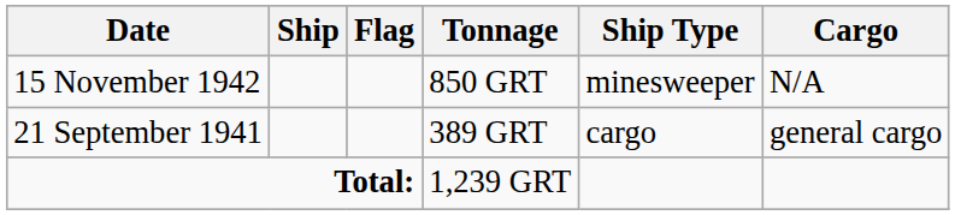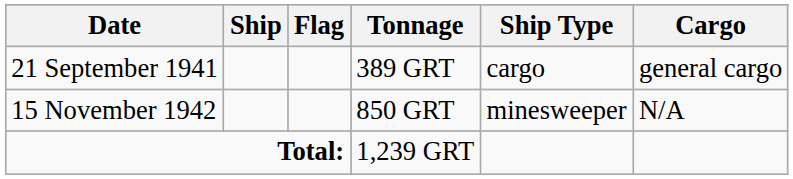rows swapped: 21 September 1941 <-> 15 November 1942
